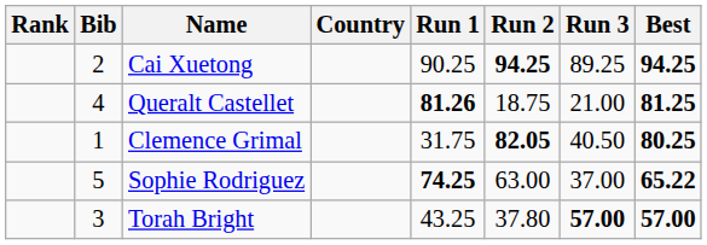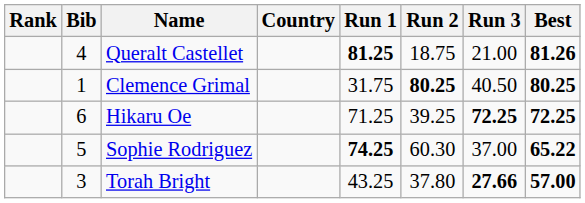- row: 2 | Cai Xuetong | 90.25 | 94.25 | 89.25 | 94.25
Queralt Castellet | Run 1: 81.26 -> 81.25
Queralt Castellet | Best: 81.25 -> 81.26
Clemence Grimal | Run 2: 82.05 -> 80.25
+ row: 6 | Hikaru Oe | 71.25 | 39.25 | 72.25 | 72.25
Sophie Rodriguez | Run 2: 63.00 -> 60.30
Torah Bright | Run 3: 57.00 -> 27.66
